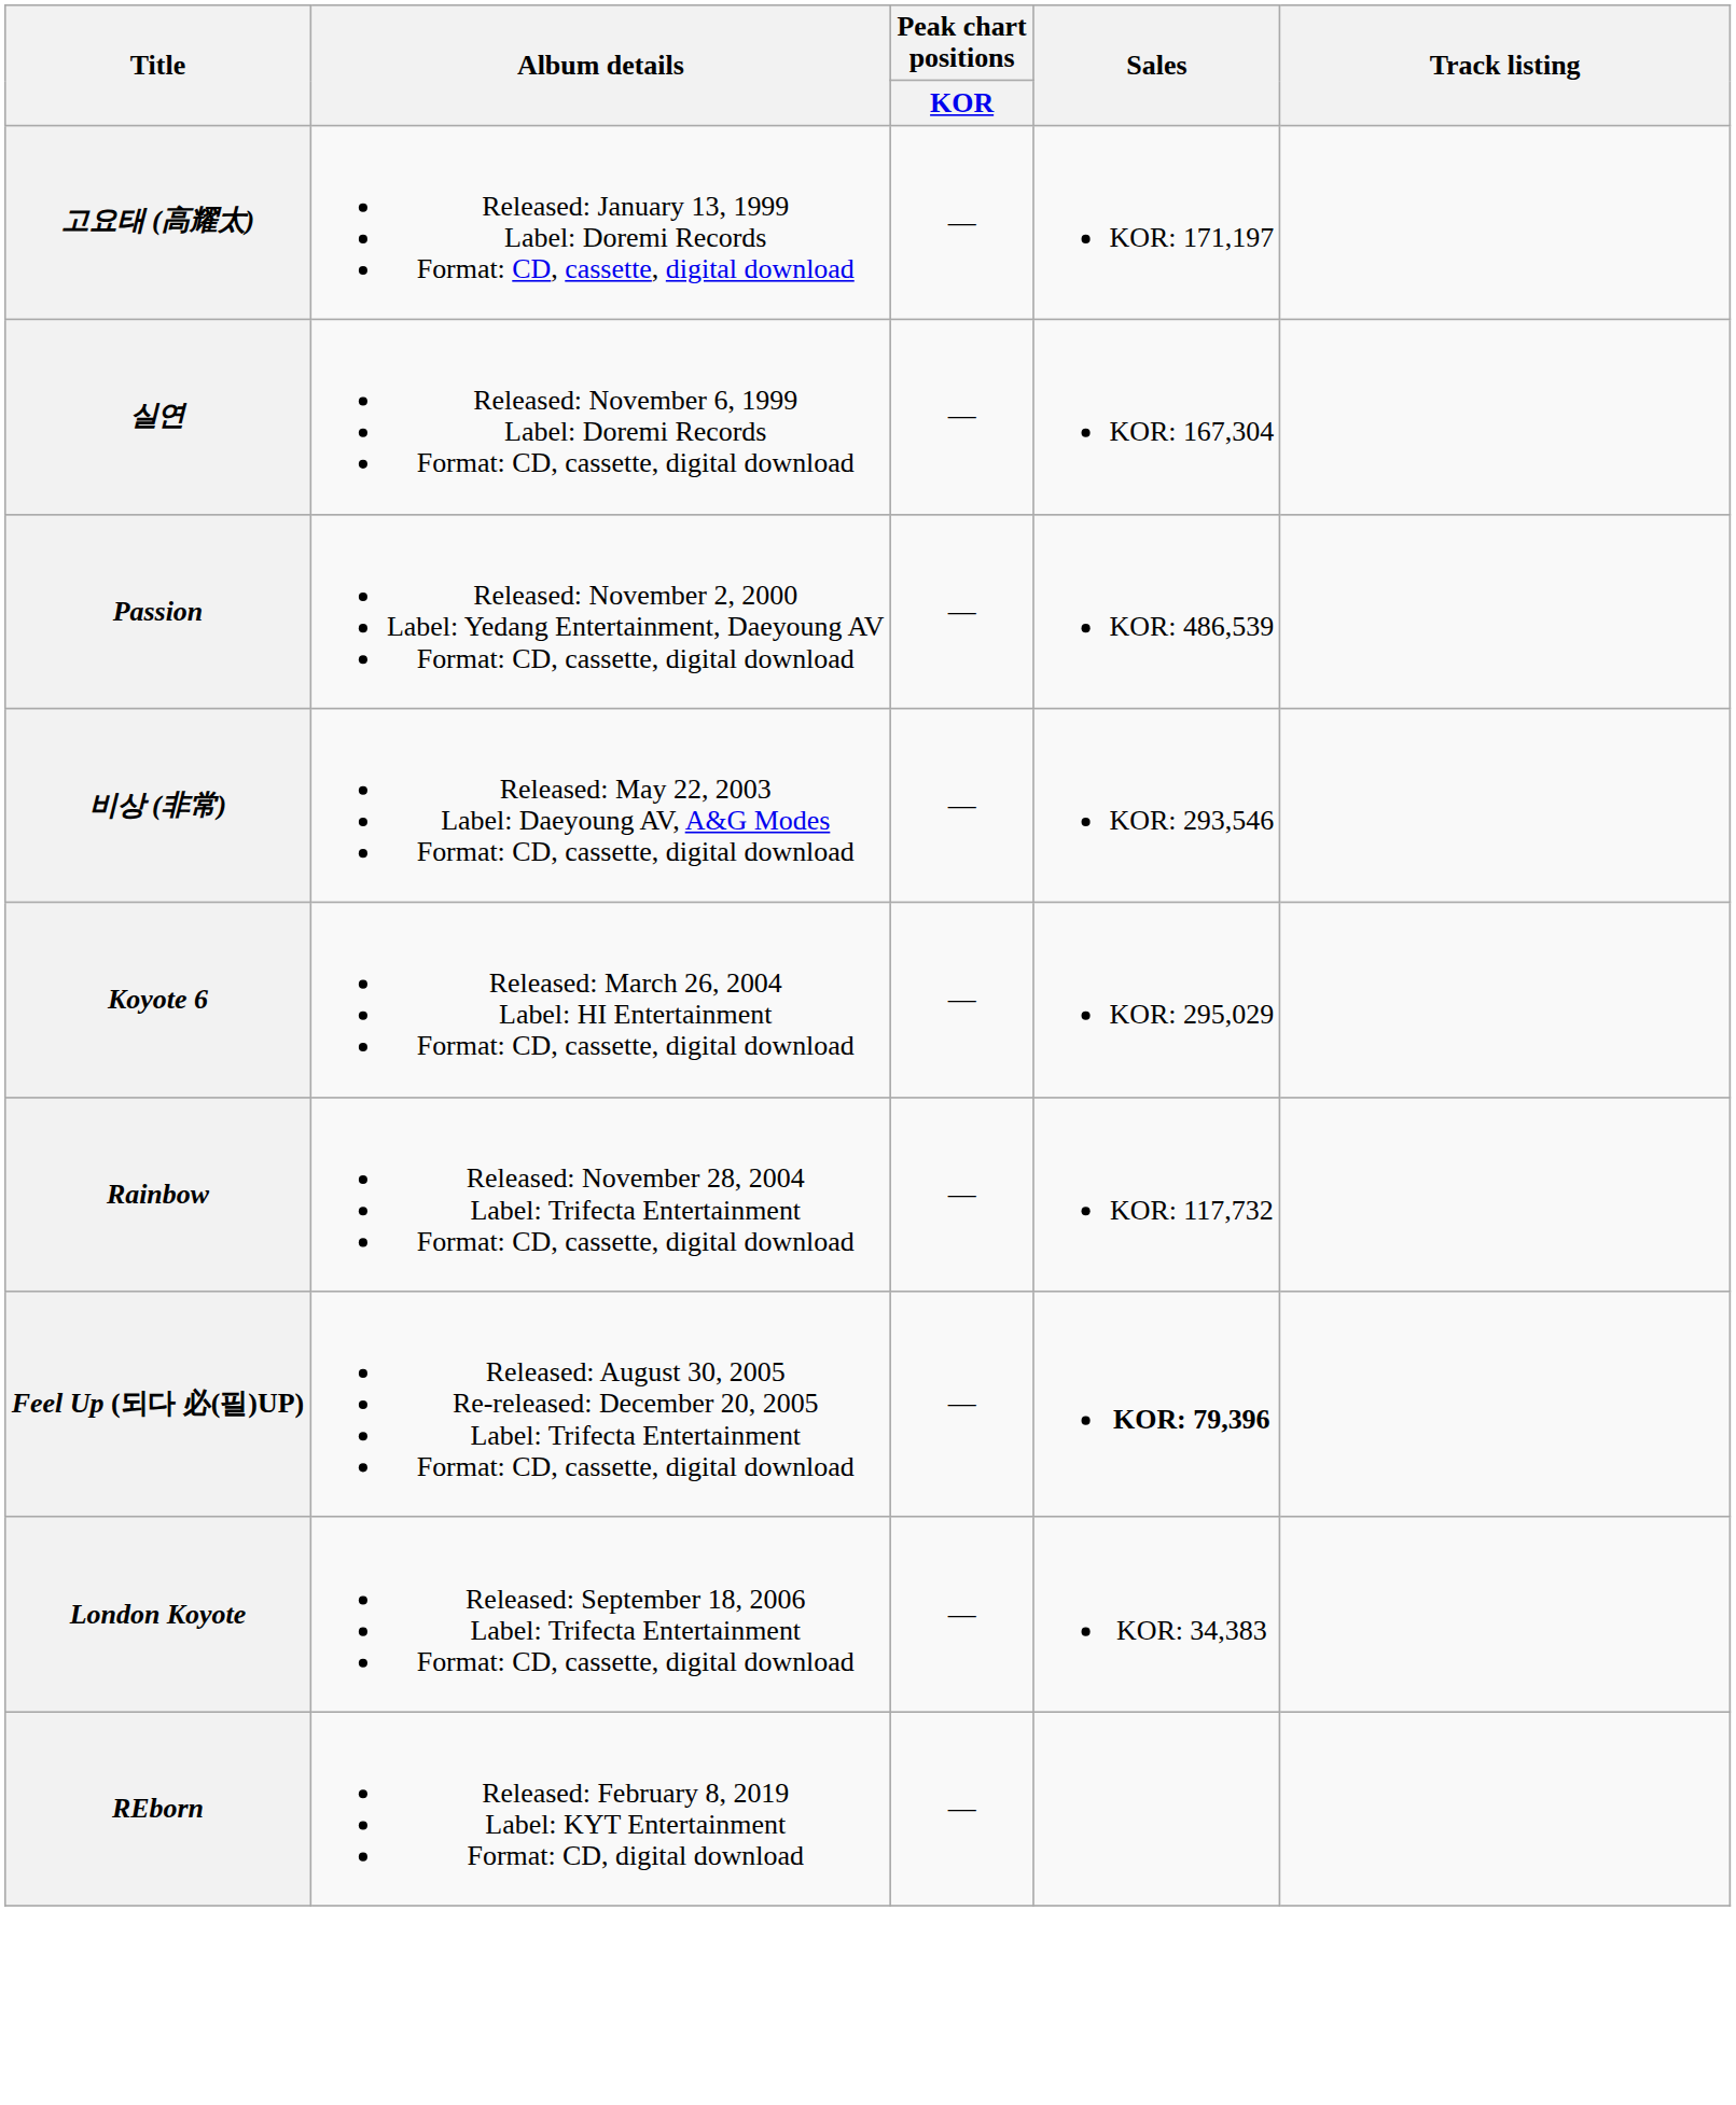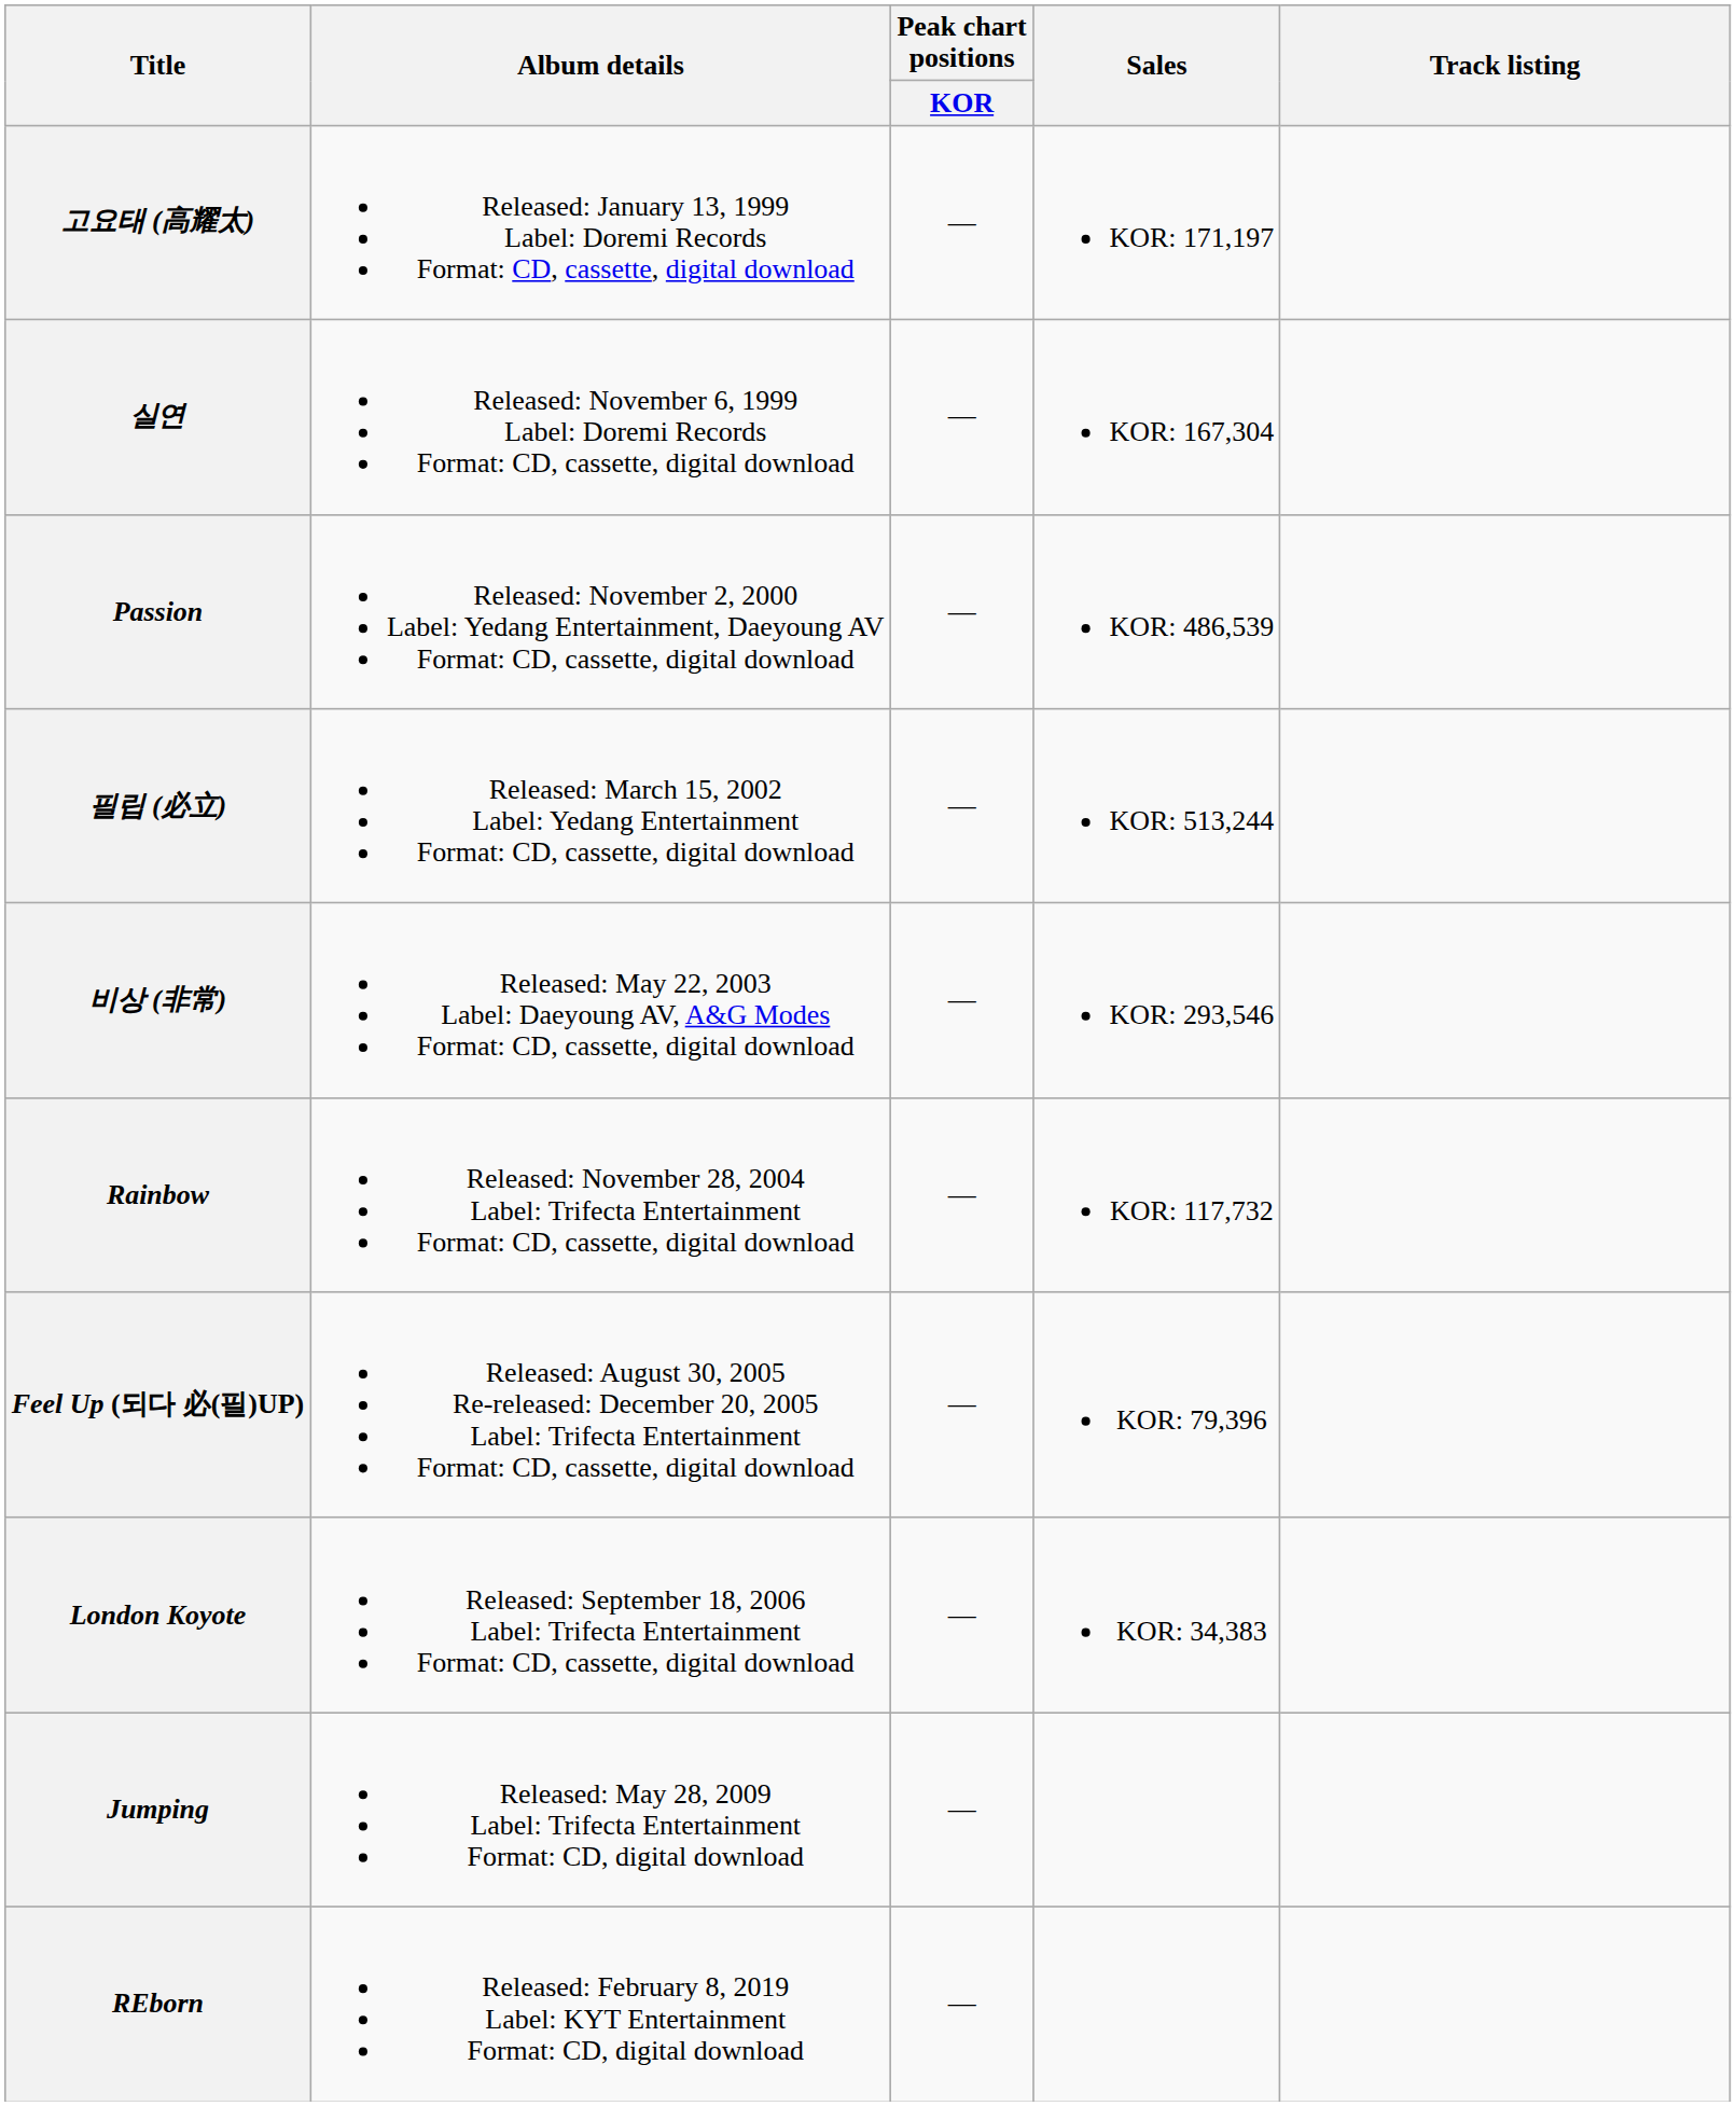+ row: 필립 (必立) | Released: March 15, 2002 Label: Yedang Entertainment Format: CD, cassette, digital download | — | KOR: 513,244
- row: Koyote 6 | Released: March 26, 2004 Label: HI Entertainment Format: CD, cassette, digital download | — | KOR: 295,029
Feel Up (되다 必(필)UP) | Sales: bold -> normal
+ row: Jumping | Released: May 28, 2009 Label: Trifecta Entertainment Format: CD, digital download | —
